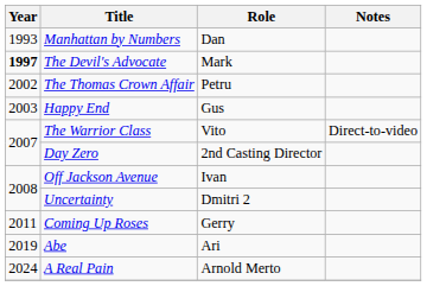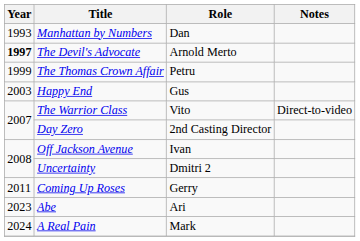The Devil's Advocate | Role: Mark -> Arnold Merto
The Thomas Crown Affair | Year: 2002 -> 1999
Abe | Year: 2019 -> 2023
A Real Pain | Role: Arnold Merto -> Mark
